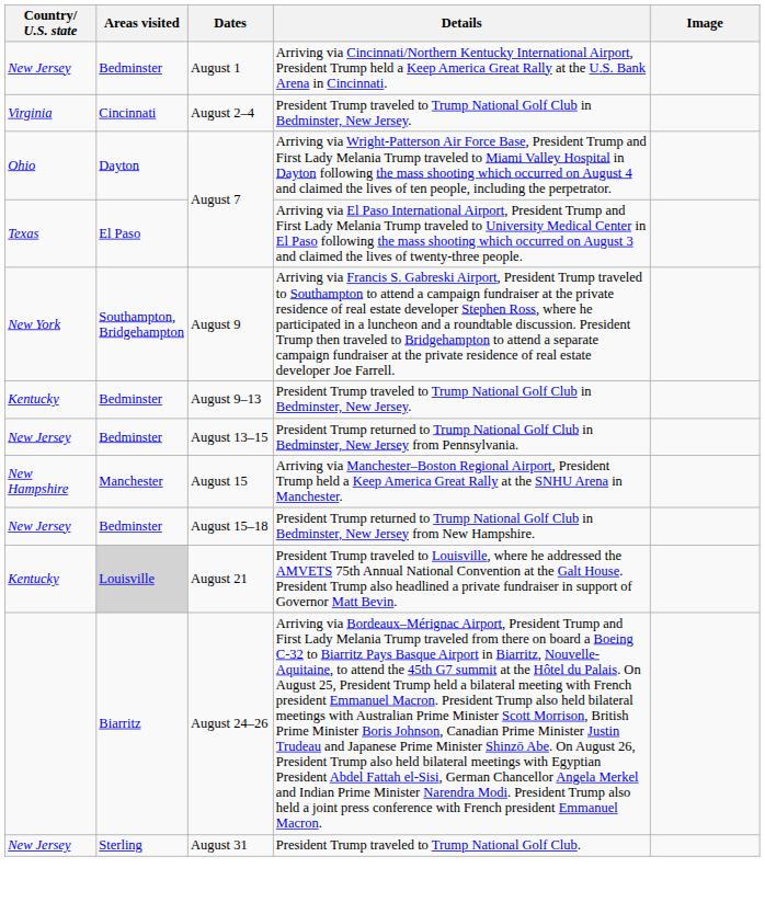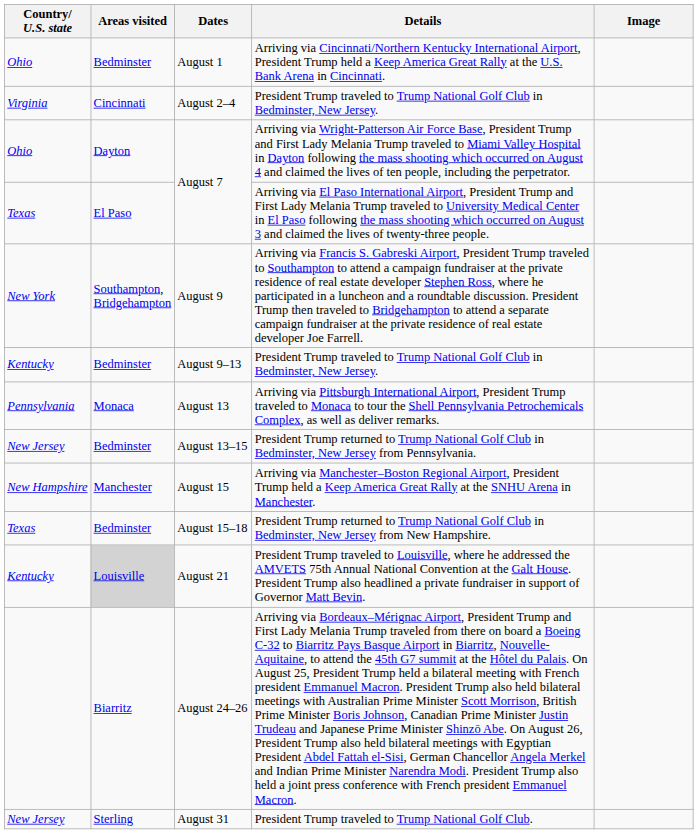August 1 | Country/ U.S. state: New Jersey -> Ohio
+ row: Pennsylvania | Monaca | August 13 | Arriving via Pittsburgh International Airport, President Trump traveled to Monaca to tour the Shell Pennsylvania Petrochemicals Complex, as well as deliver remarks.
August 15–18 | Country/ U.S. state: New Jersey -> Texas
